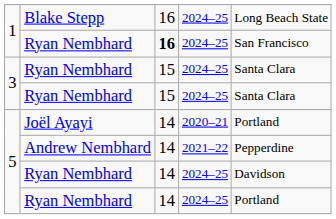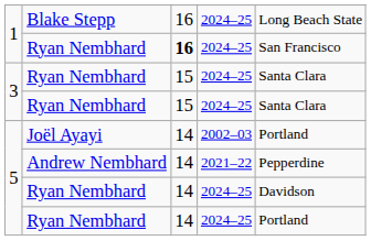Joël Ayayi | column 4: 2020–21 -> 2002–03
